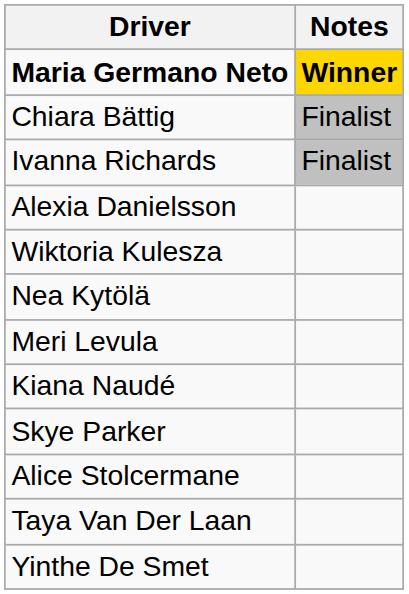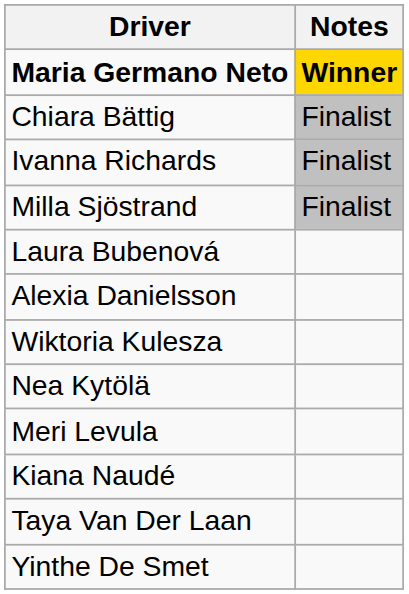+ row: Milla Sjöstrand | Finalist
+ row: Laura Bubenová
- row: Skye Parker
- row: Alice Stolcermane
